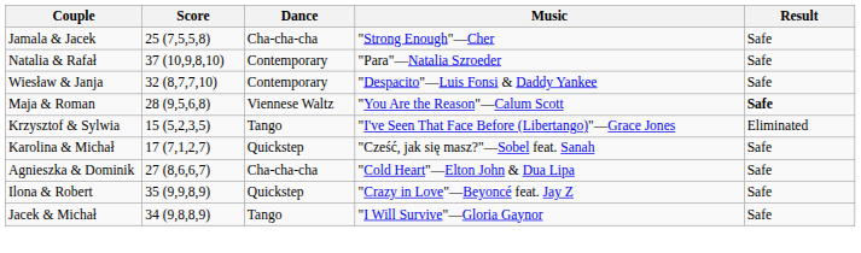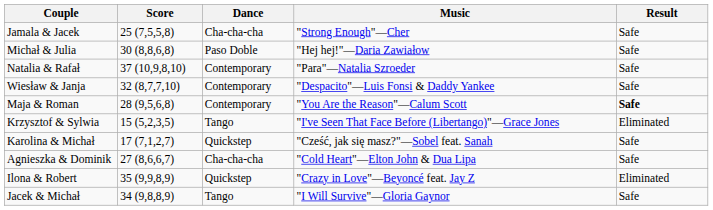+ row: Michał & Julia | 30 (8,8,6,8) | Paso Doble | "Hej hej!"—Daria Zawiałow | Safe
Maja & Roman | Dance: Viennese Waltz -> Contemporary
Ilona & Robert | Result: Safe -> Eliminated
